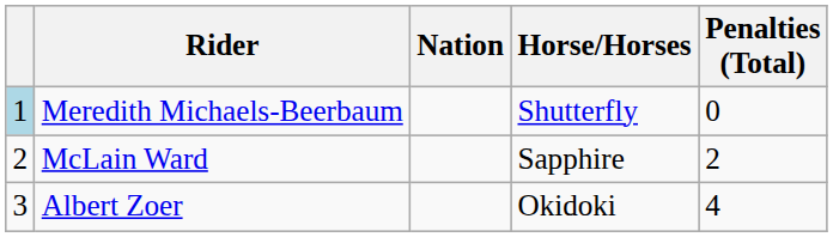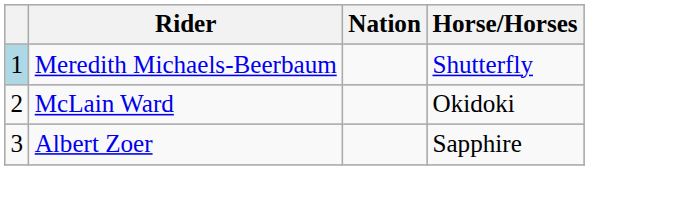- column: Penalties (Total) | 0 | 2 | 4
McLain Ward | Horse/Horses: Sapphire -> Okidoki
Albert Zoer | Horse/Horses: Okidoki -> Sapphire
